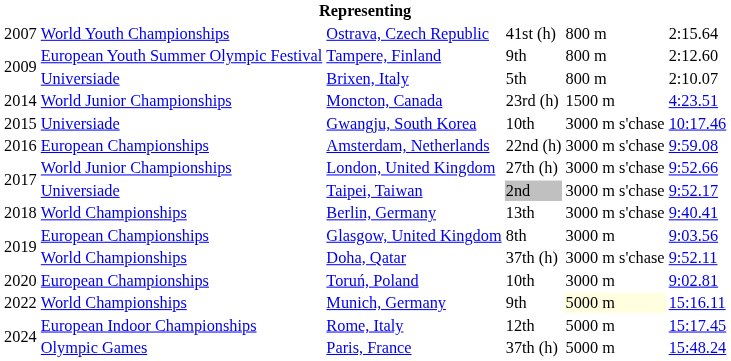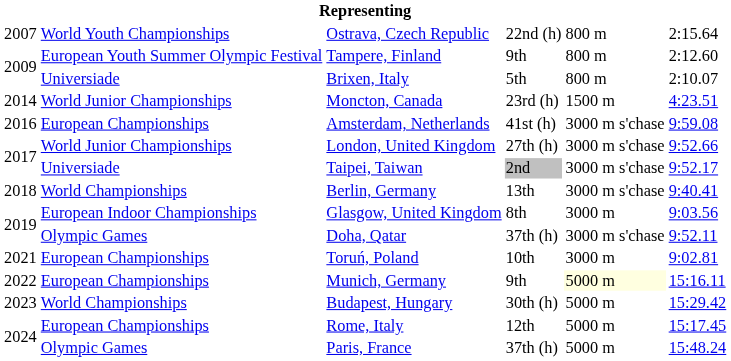Ostrava, Czech Republic | column 4: 41st (h) -> 22nd (h)
- row: 2015 | Universiade | Gwangju, South Korea | 10th | 3000 m s'chase | 10:17.46
Amsterdam, Netherlands | column 4: 22nd (h) -> 41st (h)
Glasgow, United Kingdom | column 2: European Championships -> European Indoor Championships
Doha, Qatar | column 2: World Championships -> Olympic Games
Toruń, Poland | column 1: 2020 -> 2021
Munich, Germany | column 2: World Championships -> European Championships
+ row: 2023 | World Championships | Budapest, Hungary | 30th (h) | 5000 m | 15:29.42
Rome, Italy | column 2: European Indoor Championships -> European Championships
